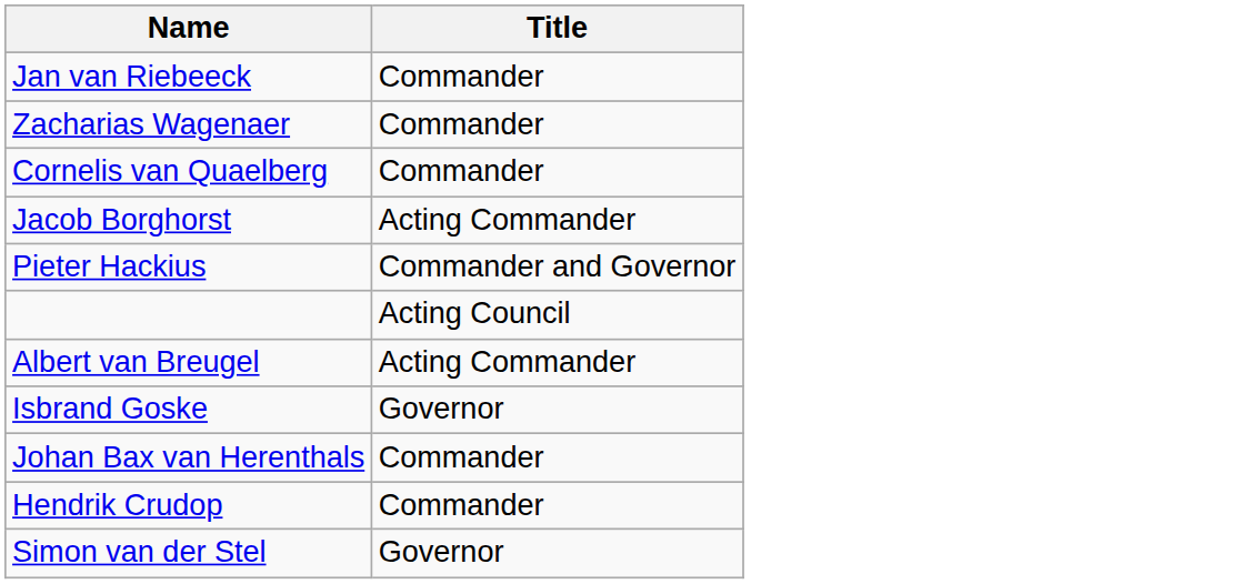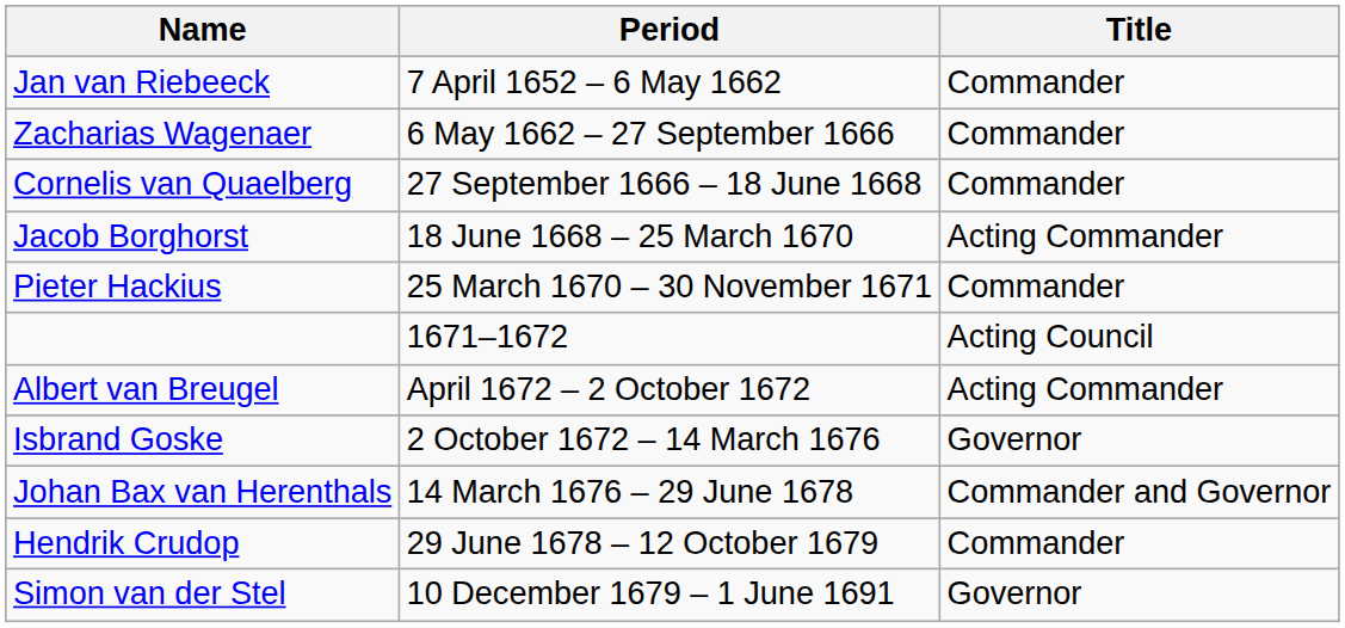+ column: Period | 7 April 1652 – 6 May 1662 | 6 May 1662 – 27 September 1666 | 27 September 1666 – 18 June 1668 | 18 June 1668 – 25 March 1670 | 25 March 1670 – 30 November 1671 | 1671–1672 | April 1672 – 2 October 1672 | 2 October 1672 – 14 March 1676 | 14 March 1676 – 29 June 1678 | 29 June 1678 – 12 October 1679 | 10 December 1679 – 1 June 1691
Pieter Hackius | Title: Commander and Governor -> Commander
Johan Bax van Herenthals | Title: Commander -> Commander and Governor
